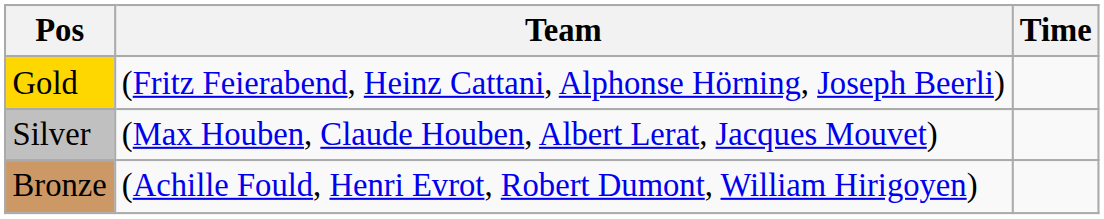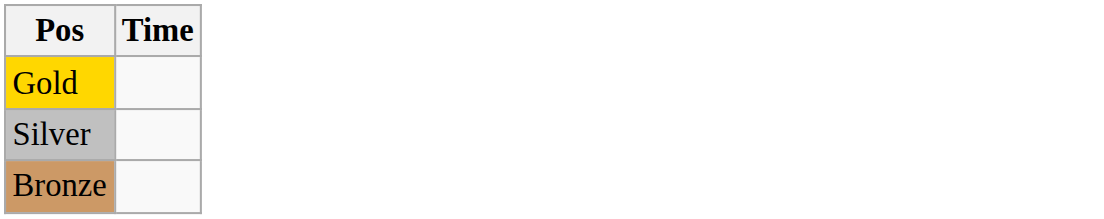- column: Team | (Fritz Feierabend, Heinz Cattani, Alphonse Hörning, Joseph Beerli) | (Max Houben, Claude Houben, Albert Lerat, Jacques Mouvet) | (Achille Fould, Henri Evrot, Robert Dumont, William Hirigoyen)
